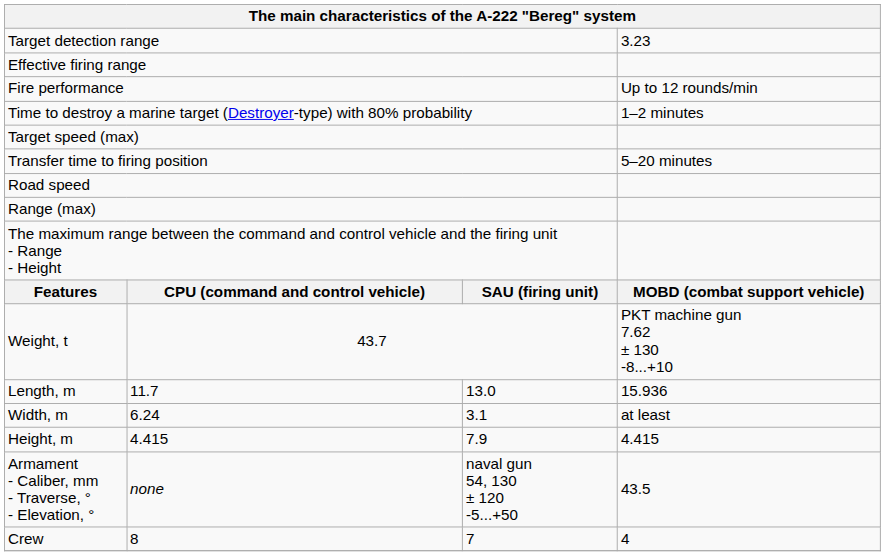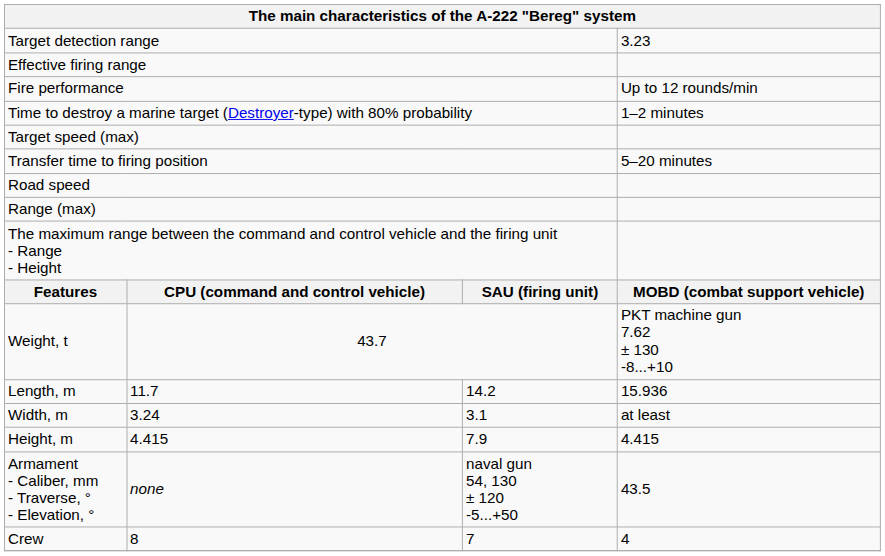Length, m | column 3: 13.0 -> 14.2
Width, m | column 2: 6.24 -> 3.24
